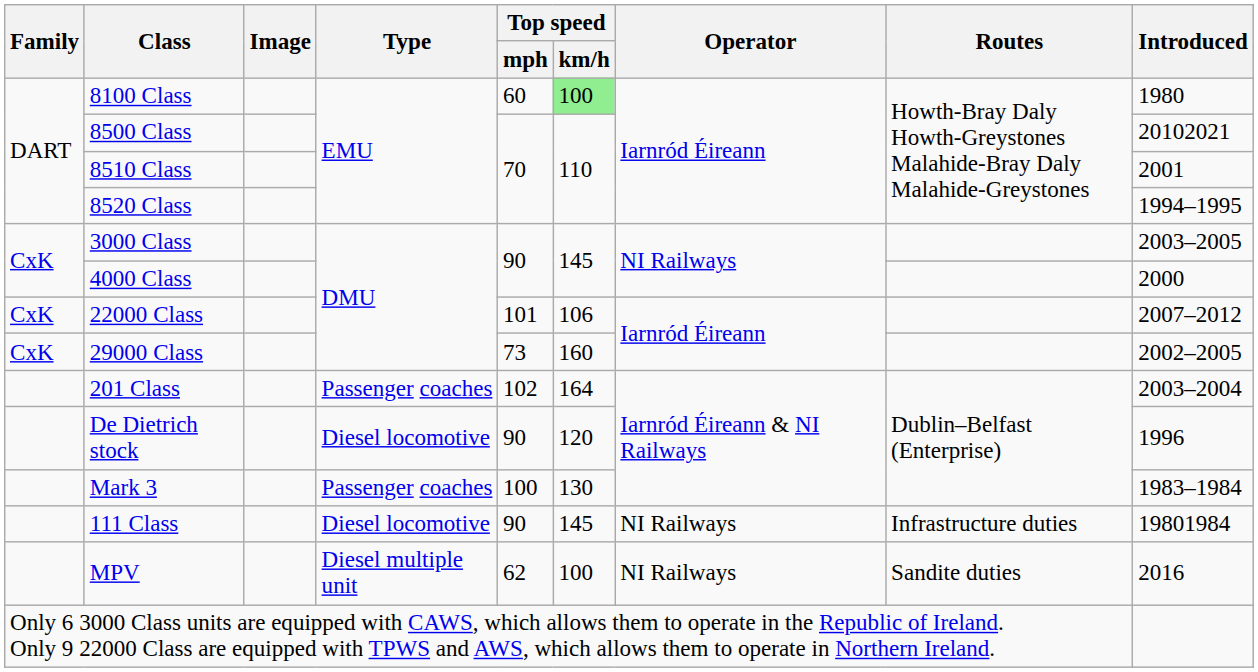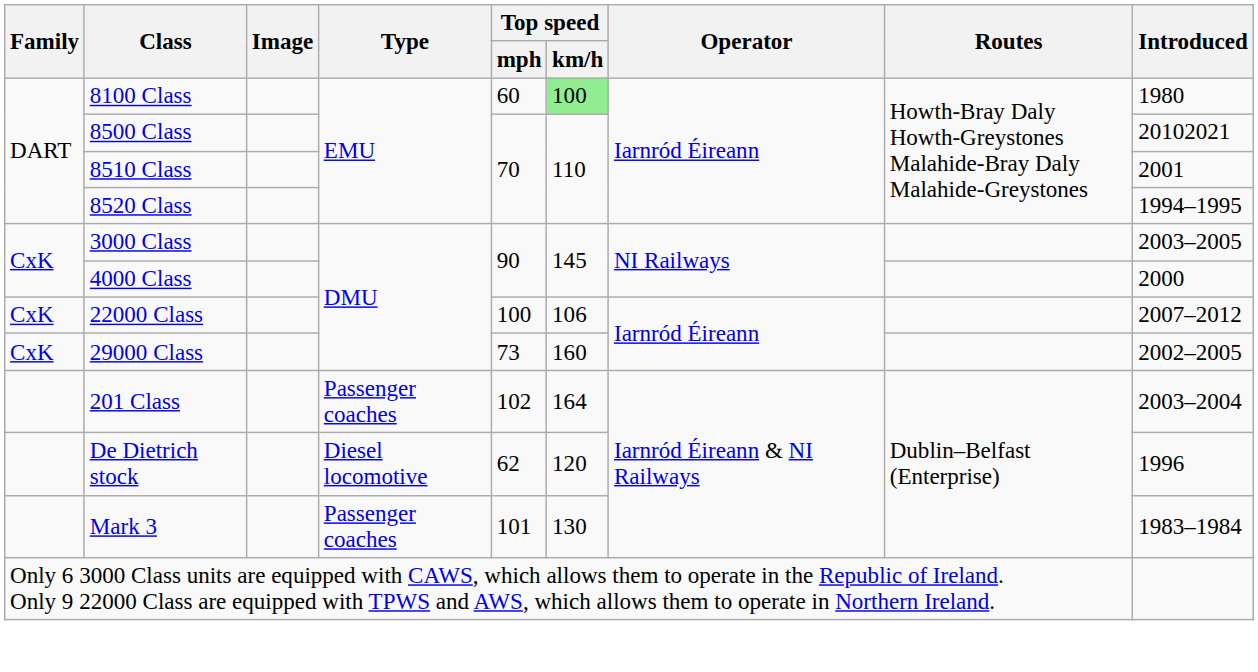22000 Class | Top speed / mph: 101 -> 100
De Dietrich stock | Top speed / mph: 90 -> 62
Mark 3 | Top speed / mph: 100 -> 101
- row: 111 Class | Diesel locomotive | 90 | 145 | NI Railways | Infrastructure duties | 19801984
- row: MPV | Diesel multiple unit | 62 | 100 | NI Railways | Sandite duties | 2016
